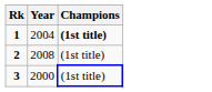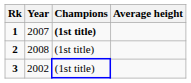+ column: Average height
1 | Year: 2004 -> 2007
3 | Year: 2000 -> 2002
